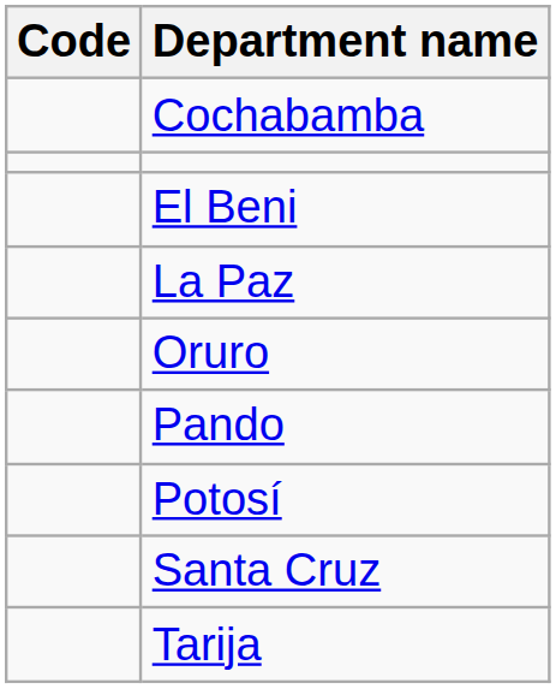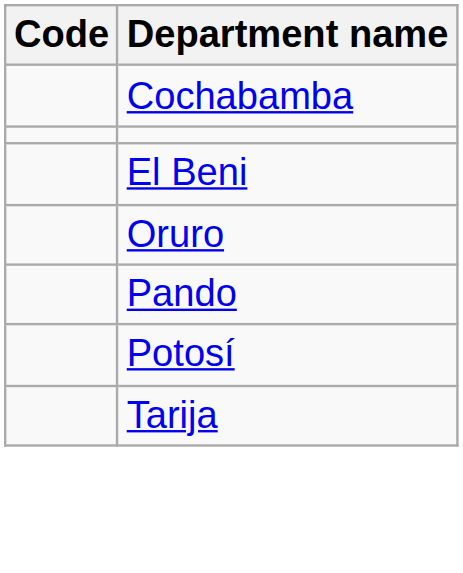- row: La Paz
- row: Santa Cruz
